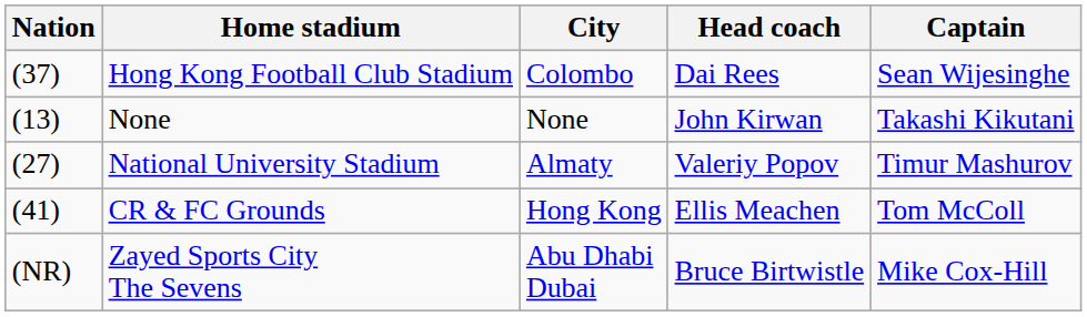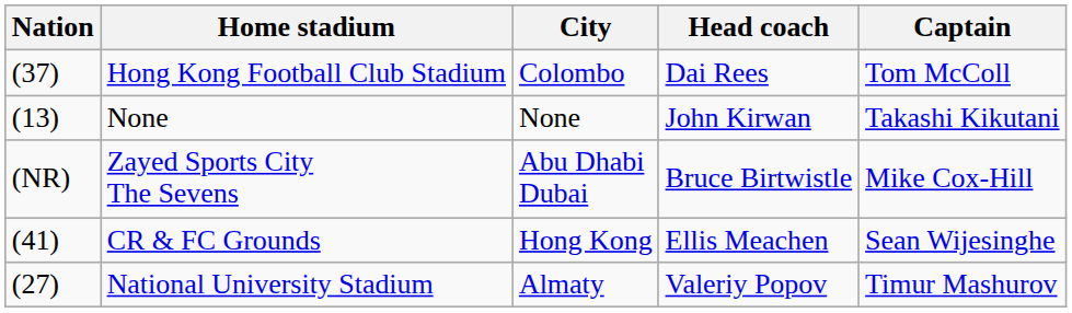Hong Kong Football Club Stadium | Captain: Sean Wijesinghe -> Tom McColl
rows swapped: National University Stadium <-> Zayed Sports City The Sevens
CR & FC Grounds | Captain: Tom McColl -> Sean Wijesinghe
